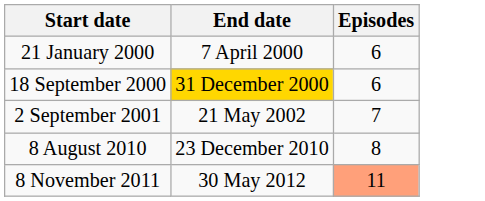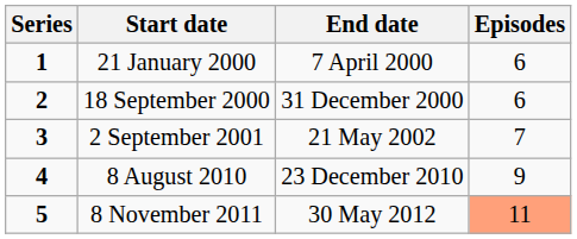+ column: Series | 1 | 2 | 3 | 4 | 5
18 September 2000 | End date: gold background -> no background
8 August 2010 | Episodes: 8 -> 9
